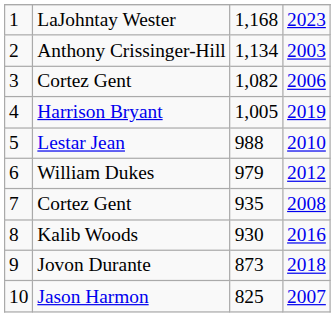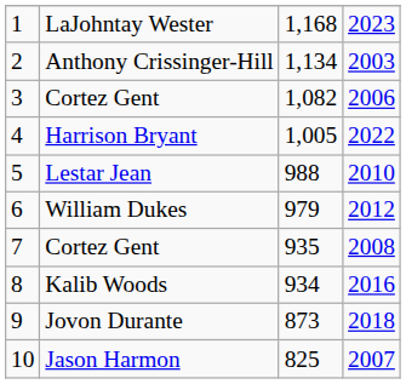Harrison Bryant | column 4: 2019 -> 2022
Kalib Woods | column 3: 930 -> 934
